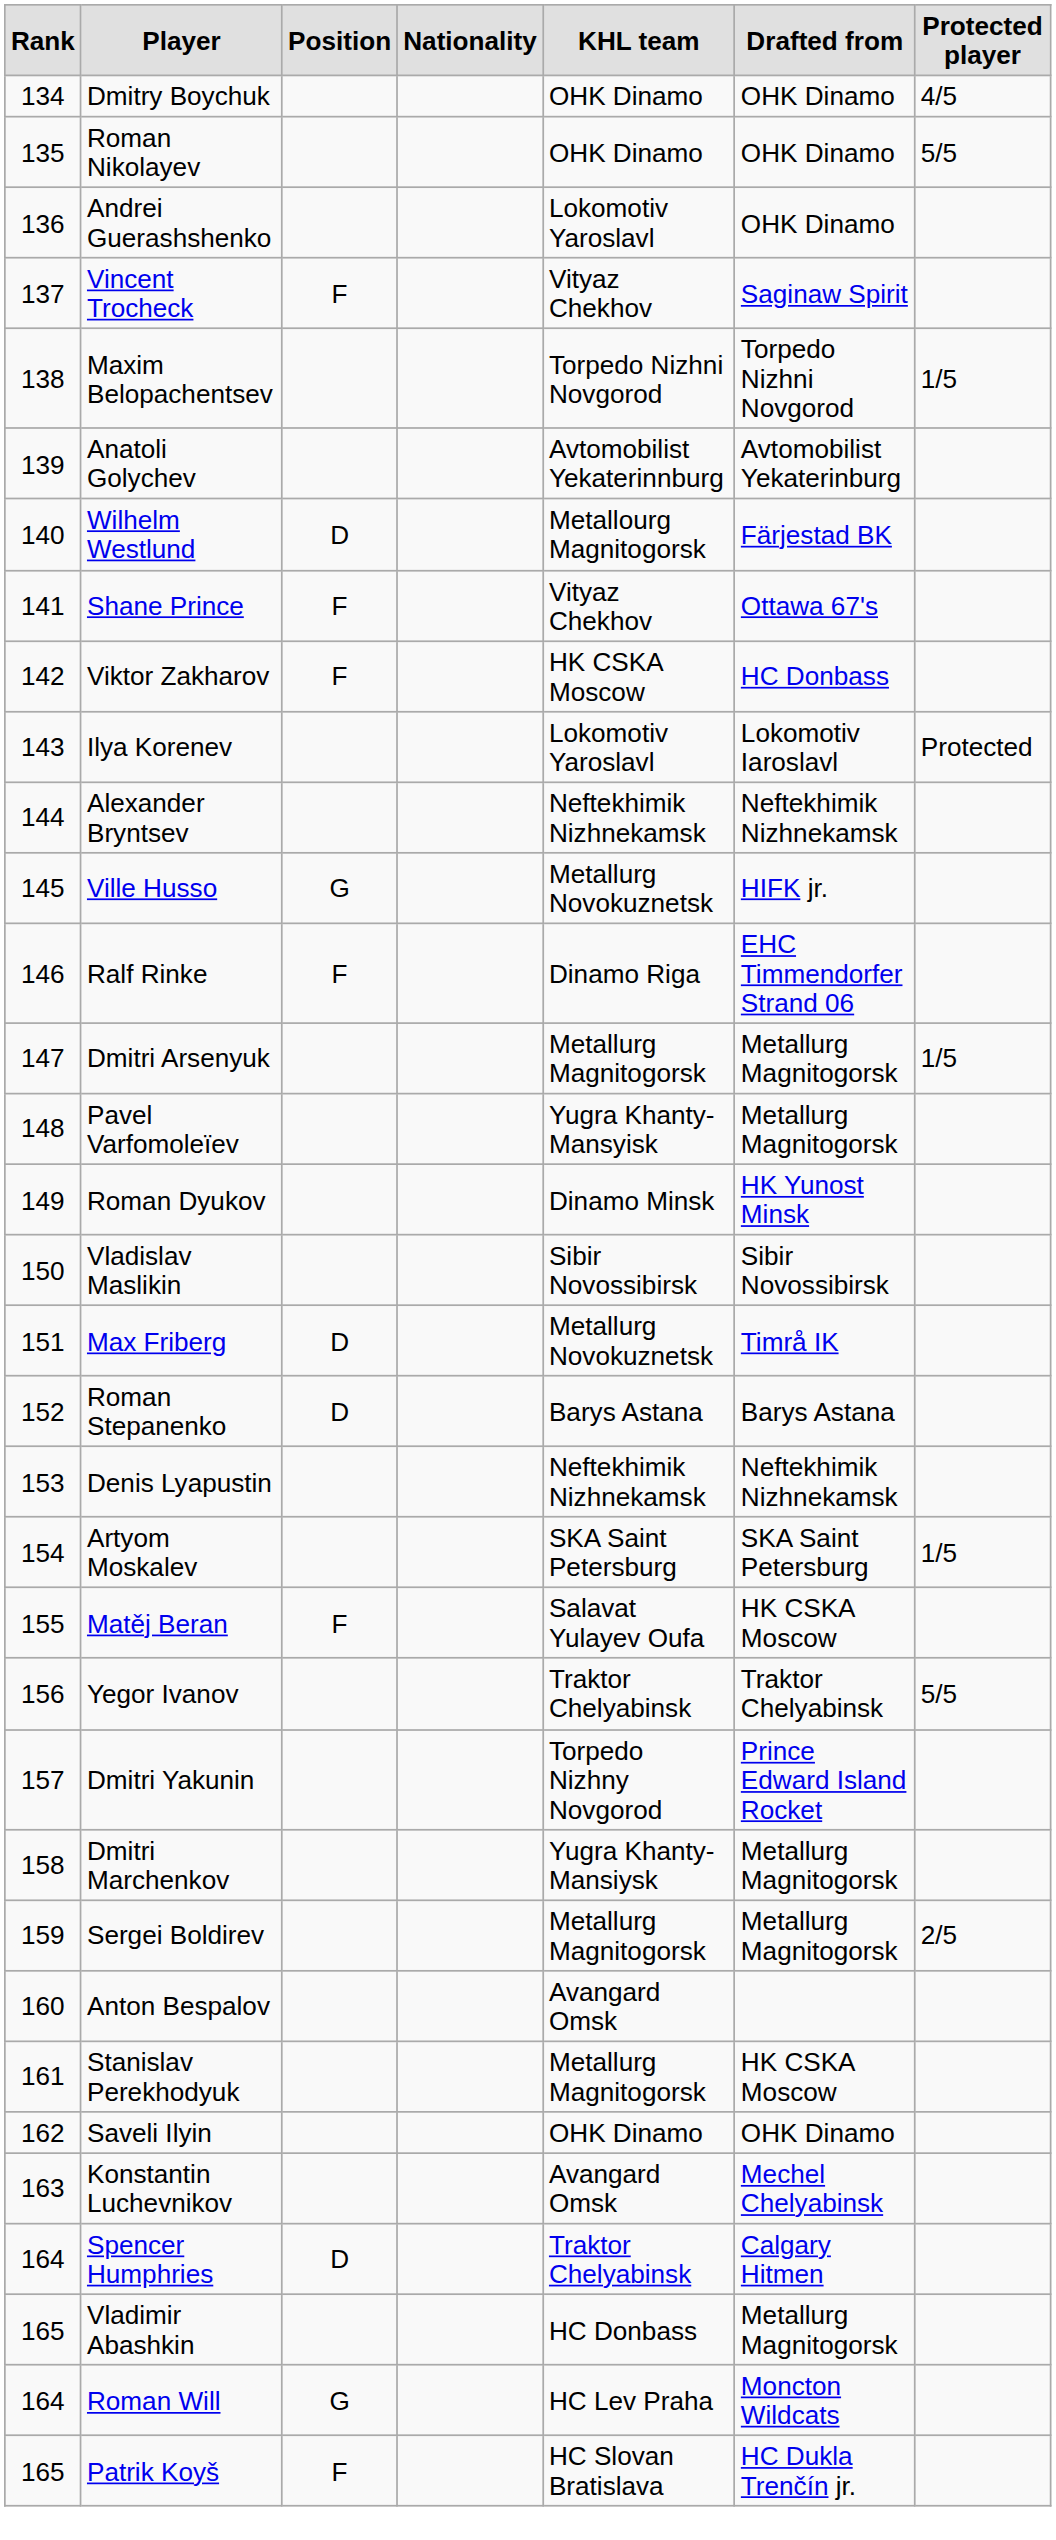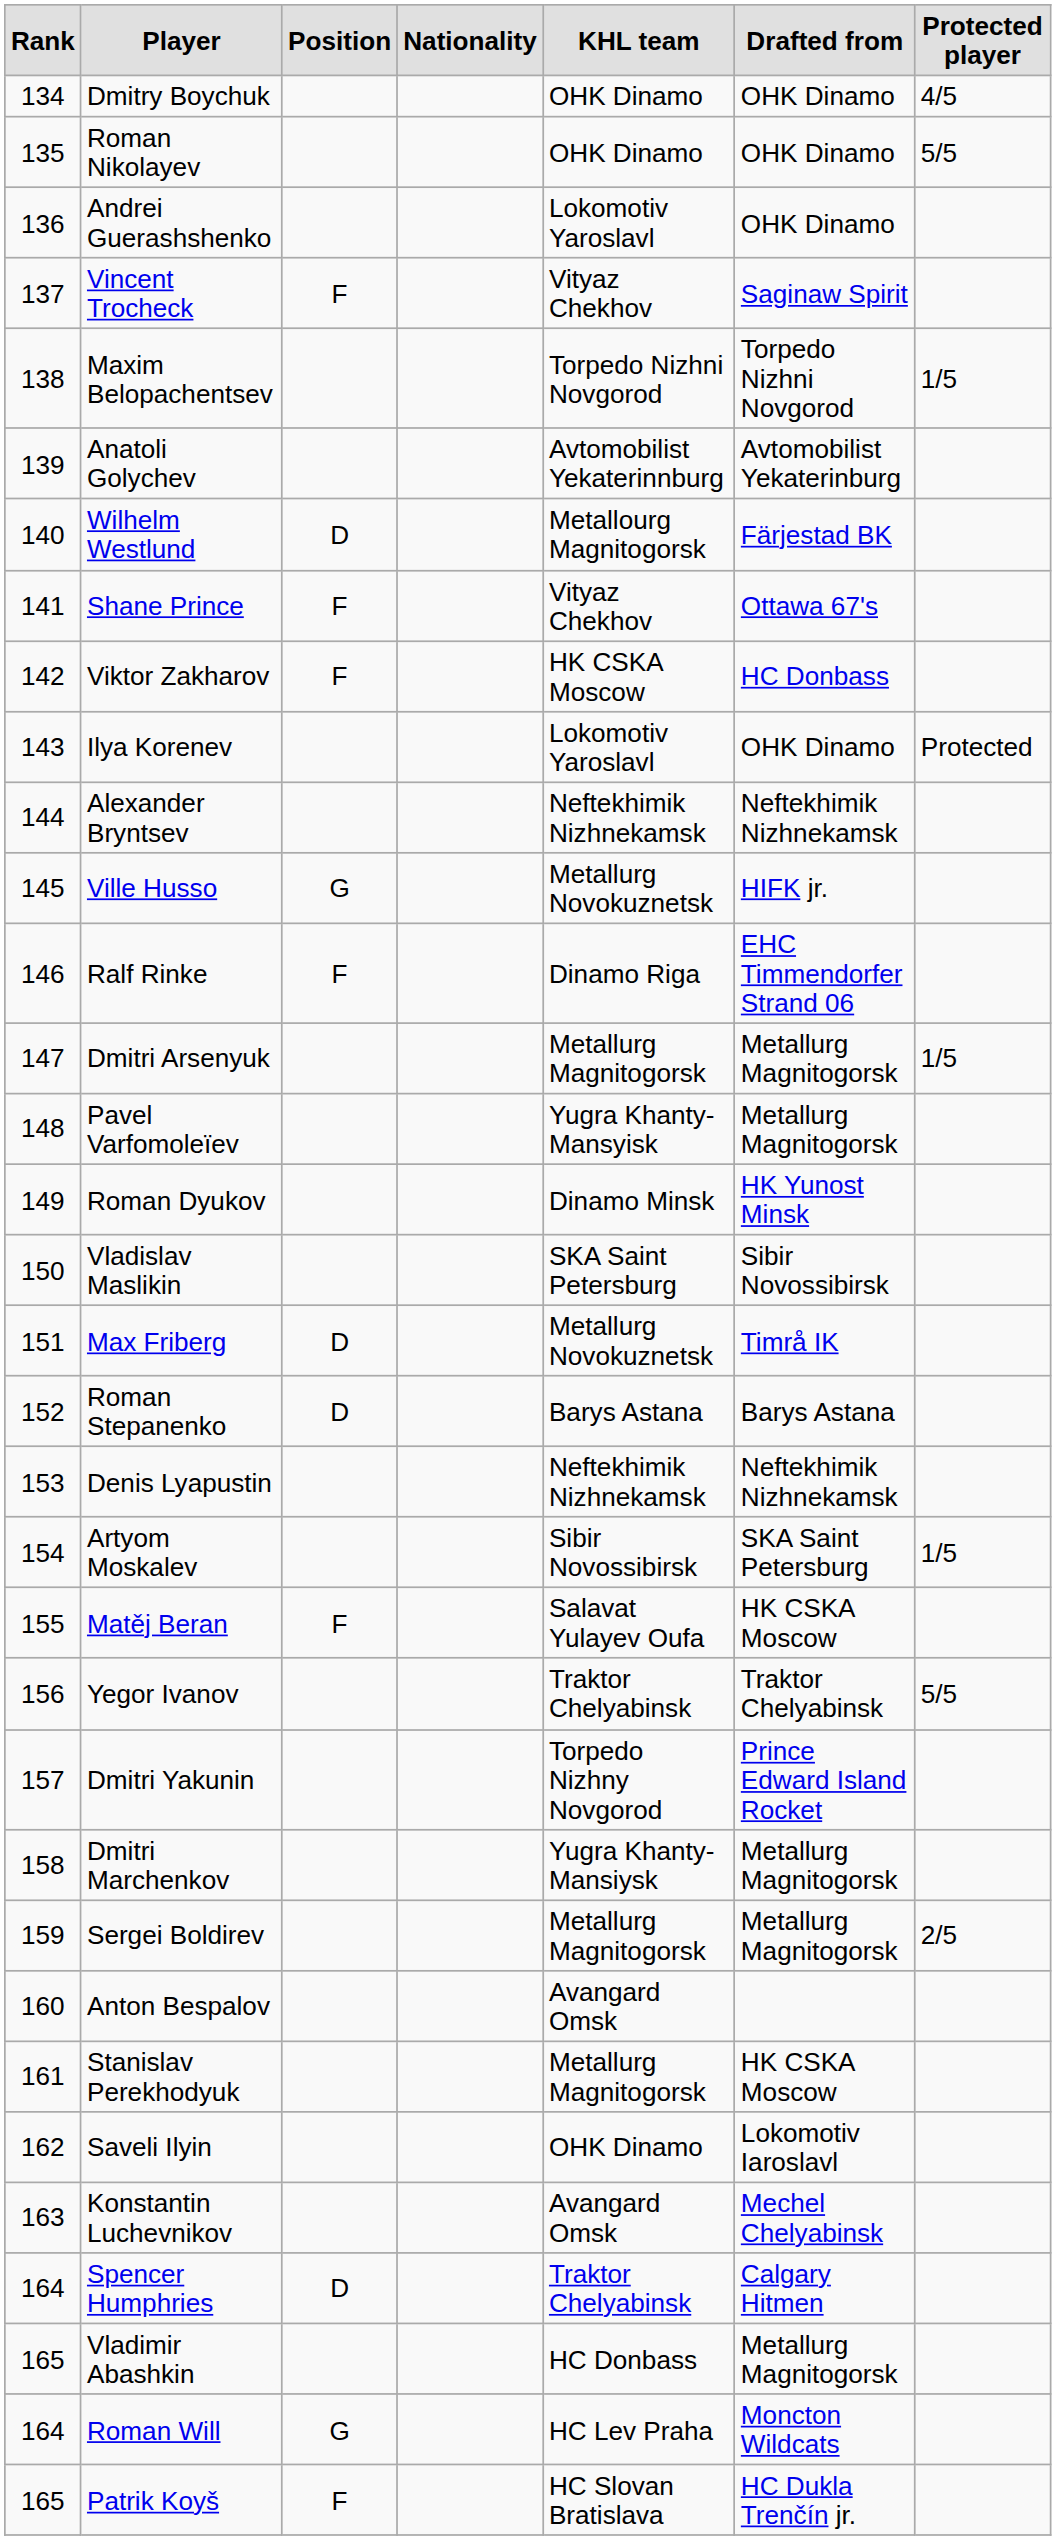Ilya Korenev | Drafted from: Lokomotiv Iaroslavl -> OHK Dinamo
Vladislav Maslikin | KHL team: Sibir Novossibirsk -> SKA Saint Petersburg
Artyom Moskalev | KHL team: SKA Saint Petersburg -> Sibir Novossibirsk
Saveli Ilyin | Drafted from: OHK Dinamo -> Lokomotiv Iaroslavl
